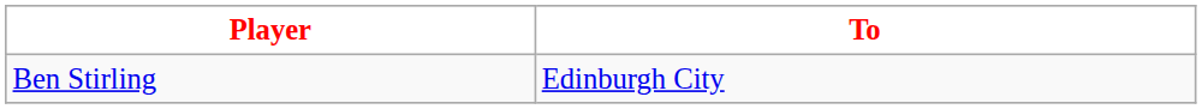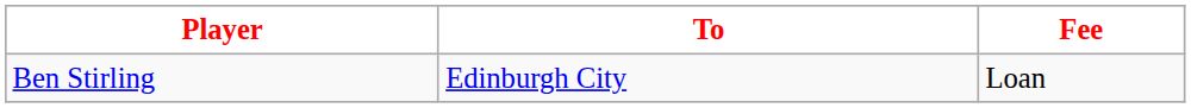+ column: Fee | Loan
